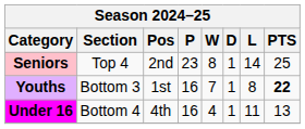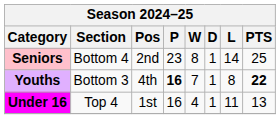Seniors | Section: Top 4 -> Bottom 4
Youths | Pos: 1st -> 4th
Youths | P: normal -> bold
Under 16 | Section: Bottom 4 -> Top 4
Under 16 | Pos: 4th -> 1st
